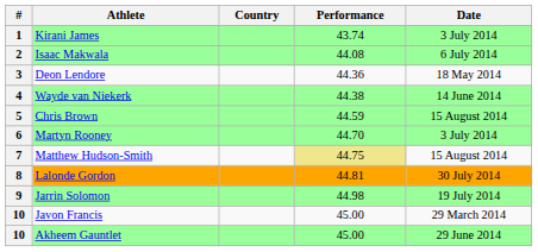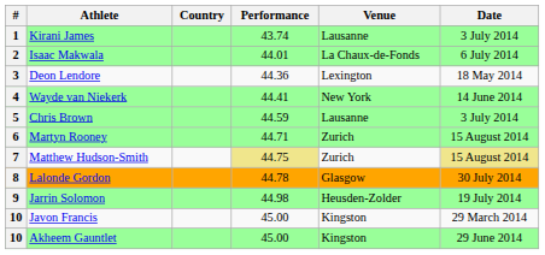+ column: Venue | Lausanne | La Chaux-de-Fonds | Lexington | New York | Lausanne | Zurich | Zurich | Glasgow | Heusden-Zolder | Kingston | Kingston
2 | Performance: 44.08 -> 44.01
4 | Performance: 44.38 -> 44.41
5 | Date: 15 August 2014 -> 3 July 2014
6 | Performance: 44.70 -> 44.71
6 | Date: 3 July 2014 -> 15 August 2014
7 | Date: no background -> khaki background
8 | Performance: 44.81 -> 44.78
